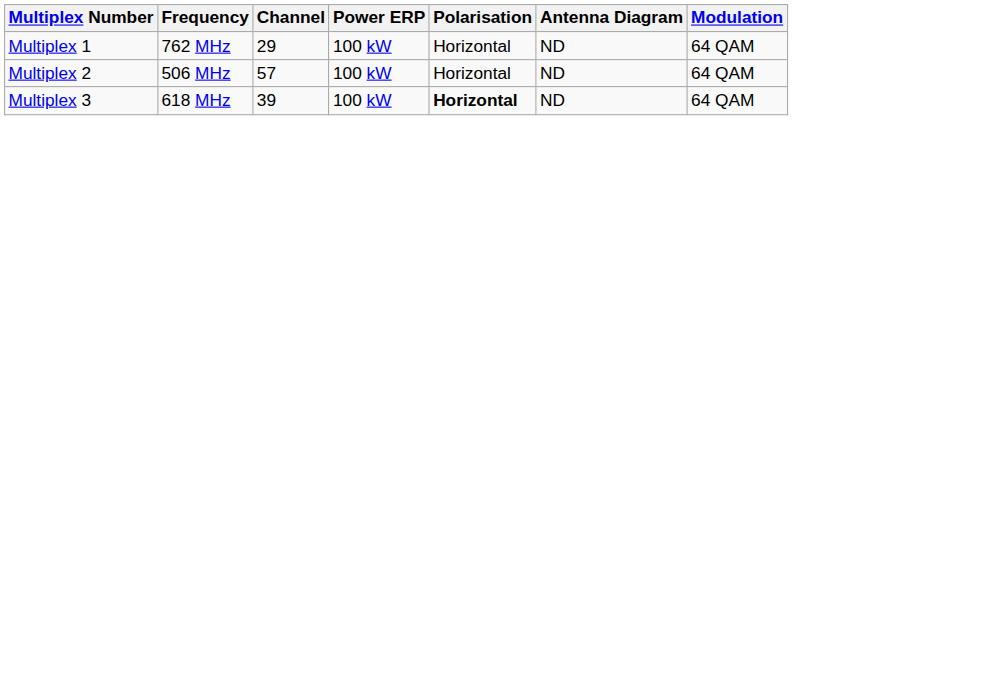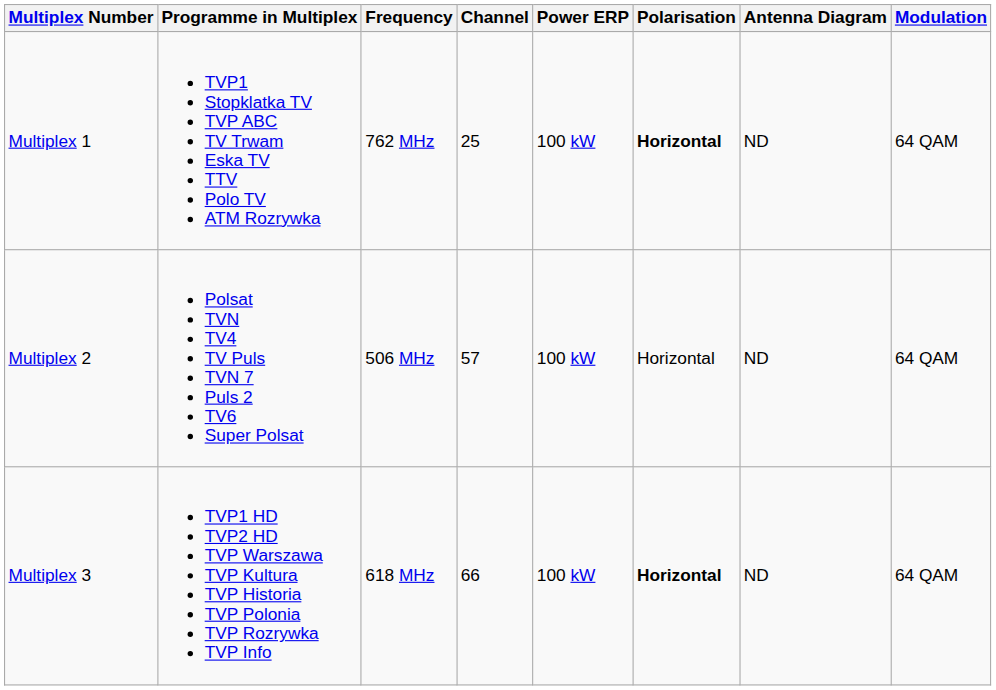+ column: Programme in Multiplex | TVP1 Stopklatka TV TVP ABC TV Trwam Eska TV TTV Polo TV ATM Rozrywka | Polsat TVN TV4 TV Puls TVN 7 Puls 2 TV6 Super Polsat | TVP1 HD TVP2 HD TVP Warszawa TVP Kultura TVP Historia TVP Polonia TVP Rozrywka TVP Info
Multiplex 1 | Channel: 29 -> 25
Multiplex 1 | Polarisation: normal -> bold
Multiplex 3 | Channel: 39 -> 66
